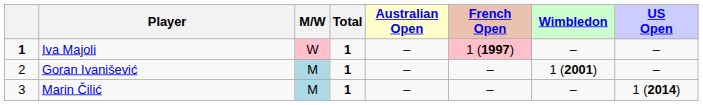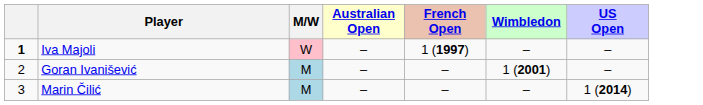- column: Total | 1 | 1 | 1
Iva Majoli | French Open: pink background -> no background
